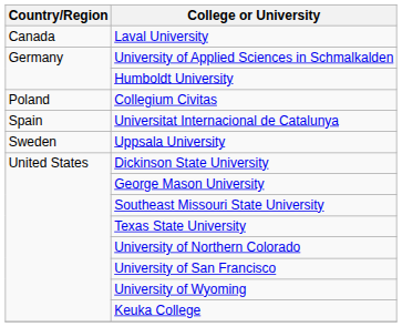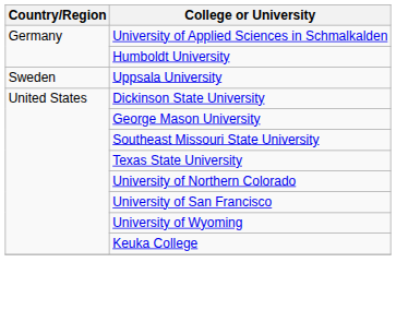- row: Canada | Laval University
- row: Poland | Collegium Civitas
- row: Spain | Universitat Internacional de Catalunya
